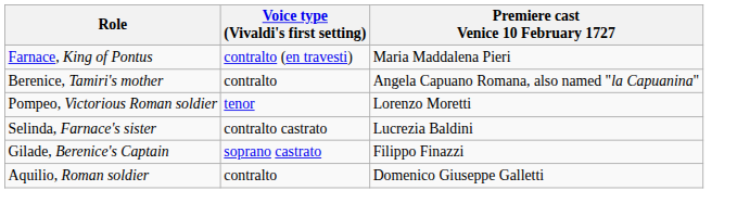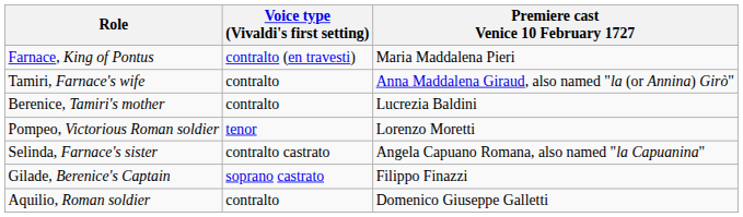+ row: Tamiri, Farnace's wife | contralto | Anna Maddalena Giraud, also named "la (or Annina) Girò"
Berenice, Tamiri's mother | Premiere cast Venice 10 February 1727: Angela Capuano Romana, also named "la Capuanina" -> Lucrezia Baldini
Selinda, Farnace's sister | Premiere cast Venice 10 February 1727: Lucrezia Baldini -> Angela Capuano Romana, also named "la Capuanina"
